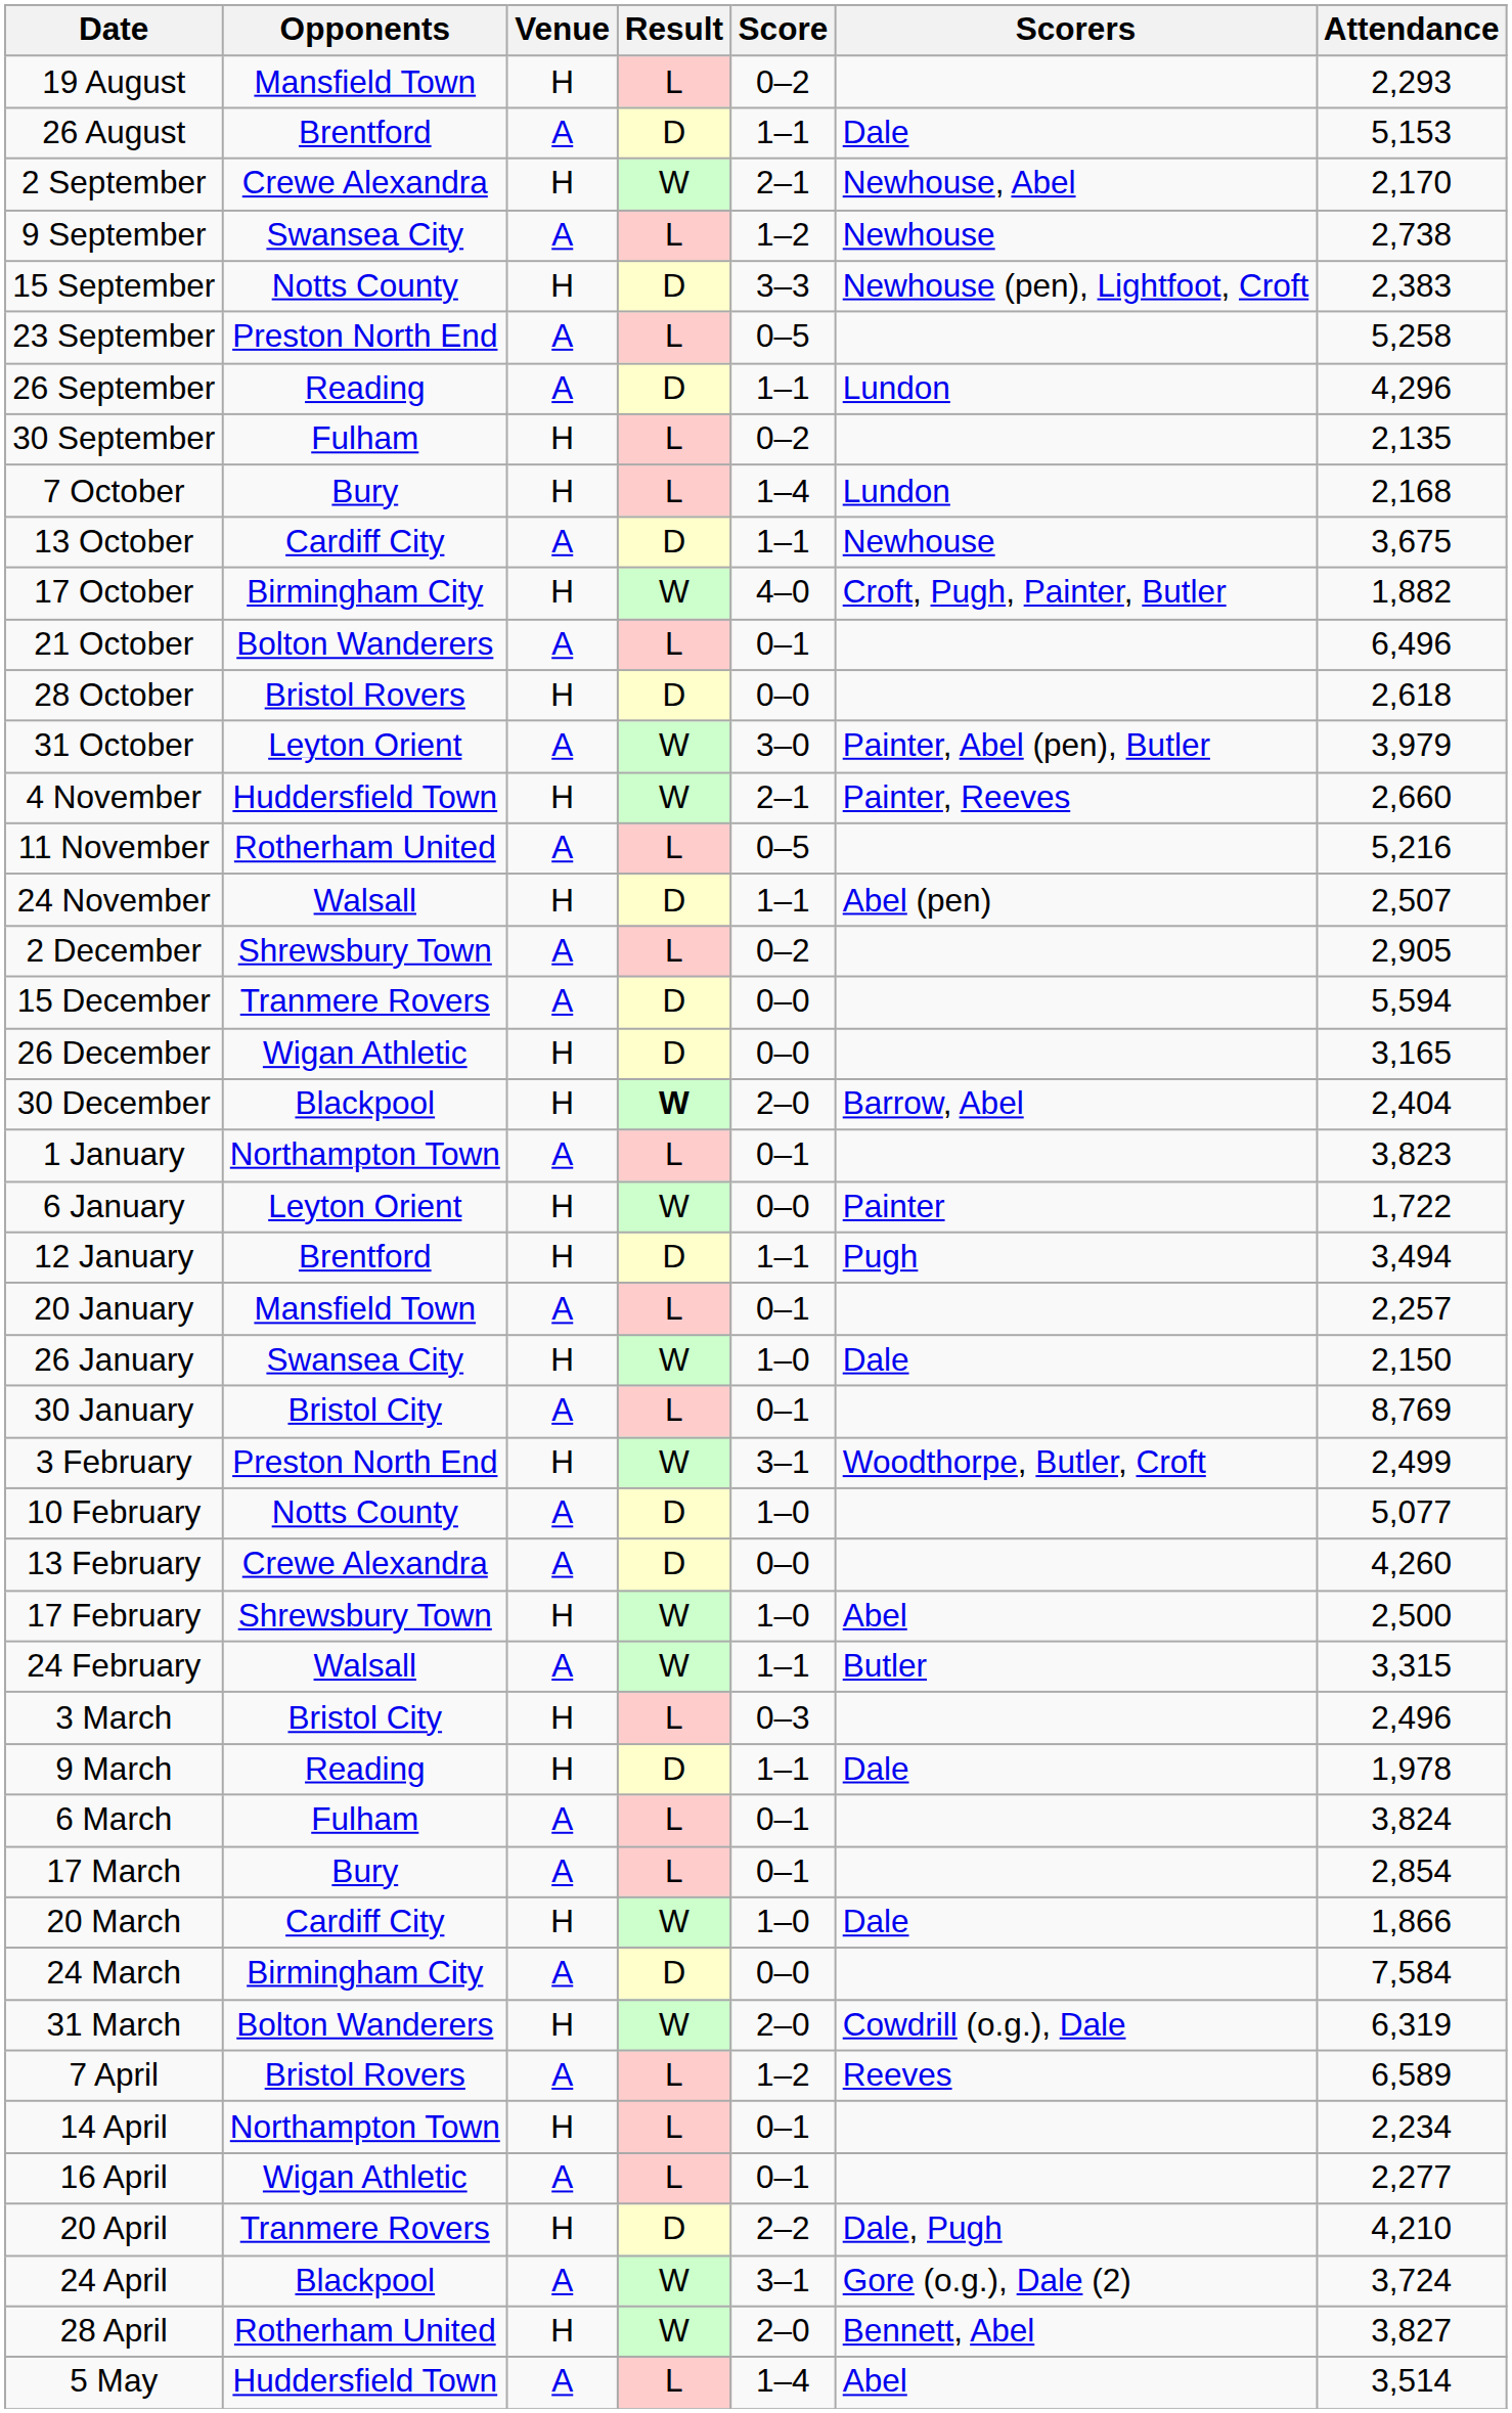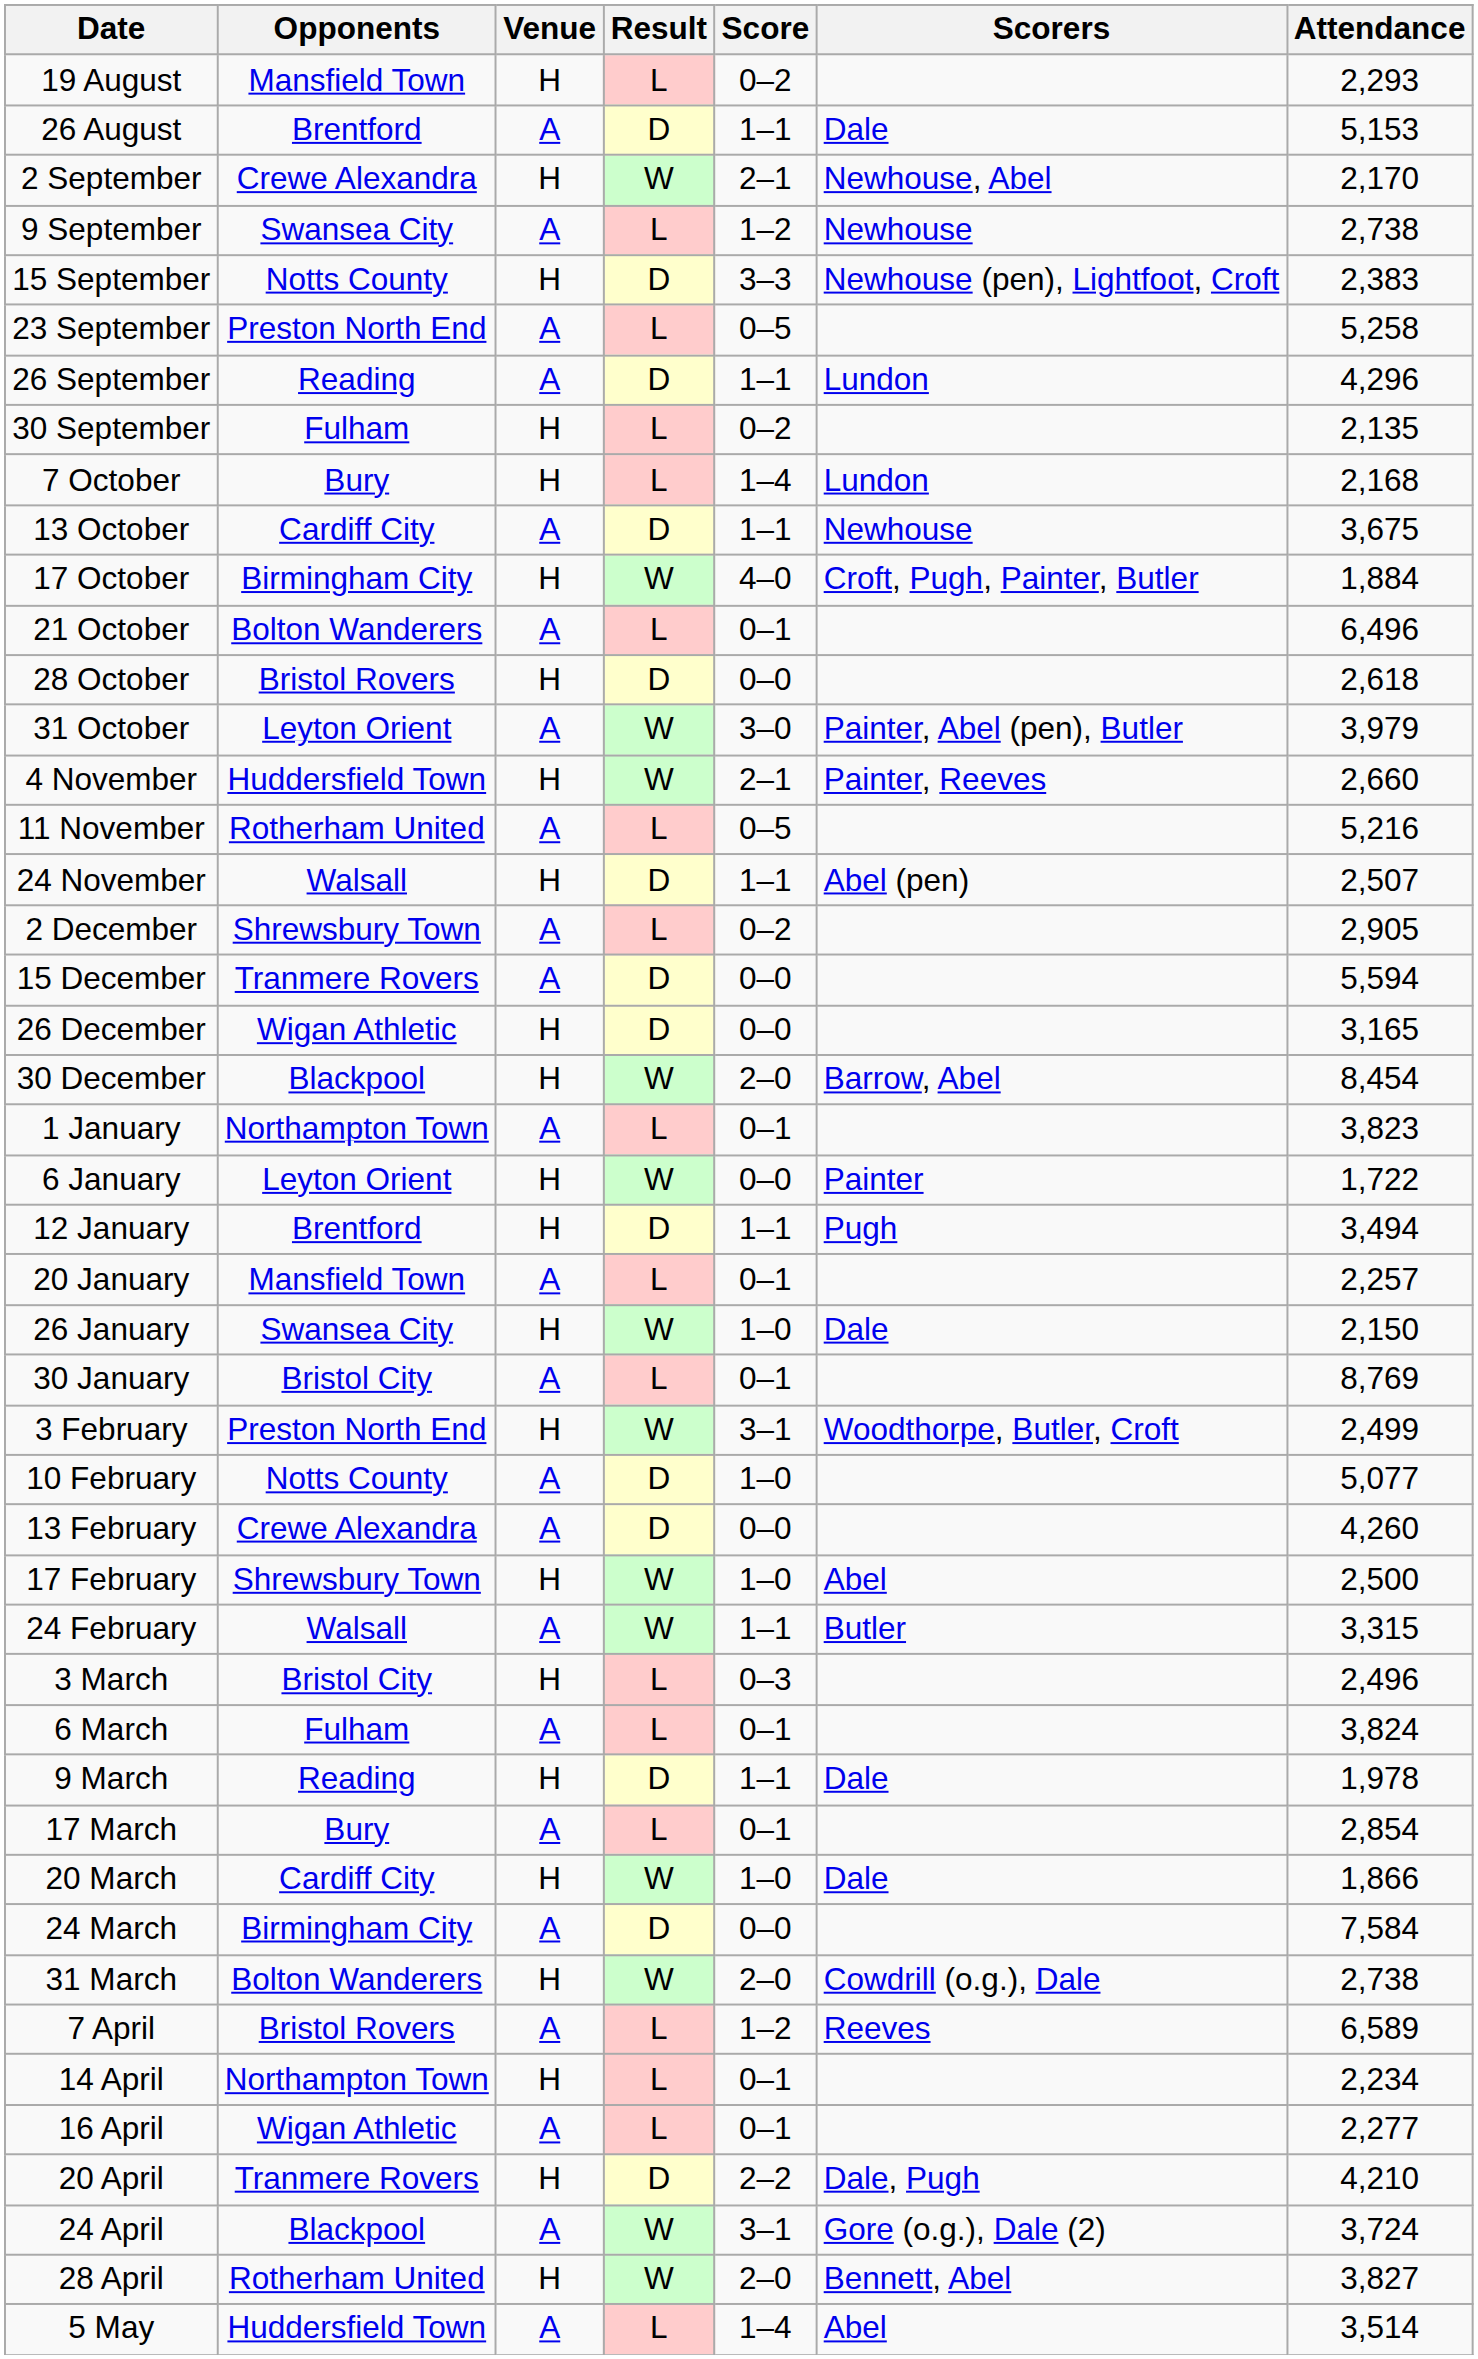17 October | Attendance: 1,882 -> 1,884
30 December | Result: bold -> normal
30 December | Attendance: 2,404 -> 8,454
rows swapped: 6 March <-> 9 March
31 March | Attendance: 6,319 -> 2,738
